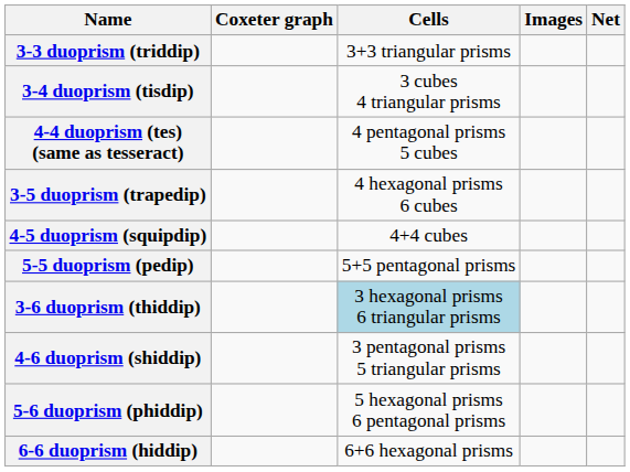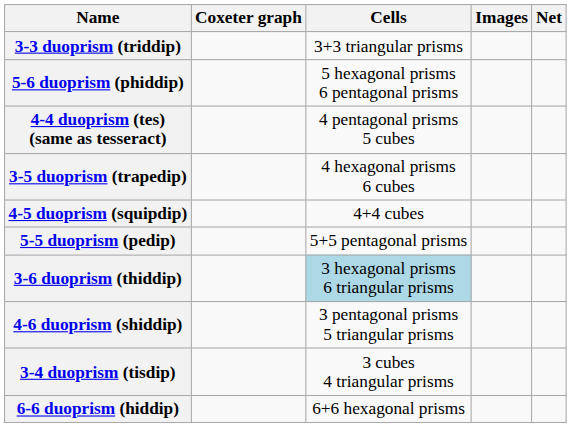rows swapped: 3-4 duoprism (tisdip) <-> 5-6 duoprism (phiddip)
